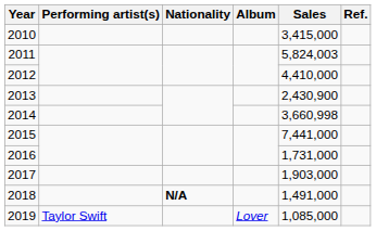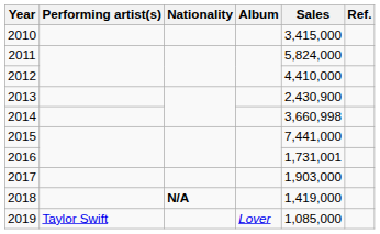2011 | Sales: 5,824,003 -> 5,824,000
2016 | Sales: 1,731,000 -> 1,731,001
2018 | Sales: 1,491,000 -> 1,419,000
